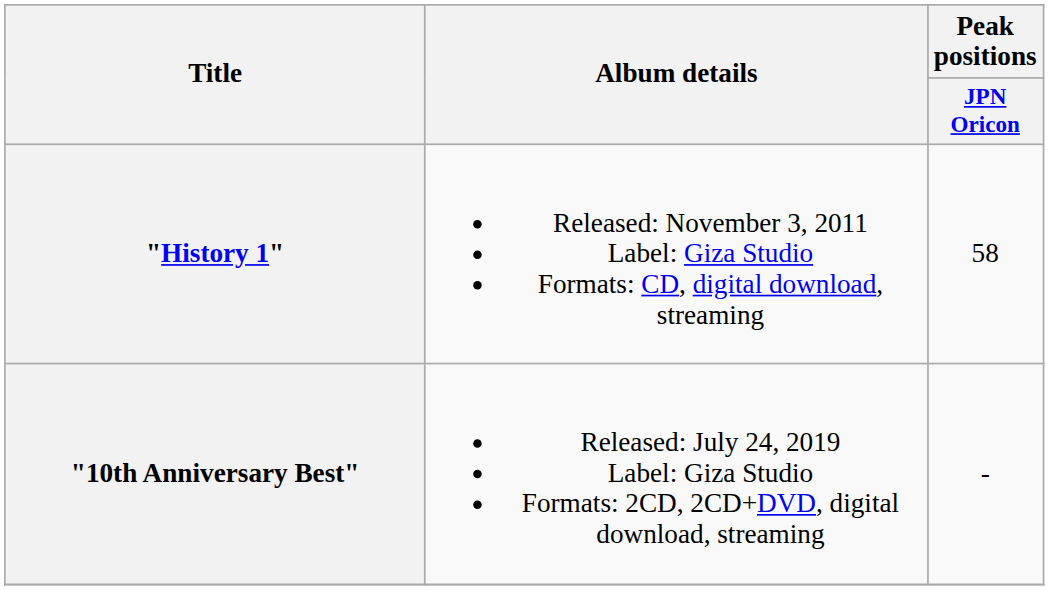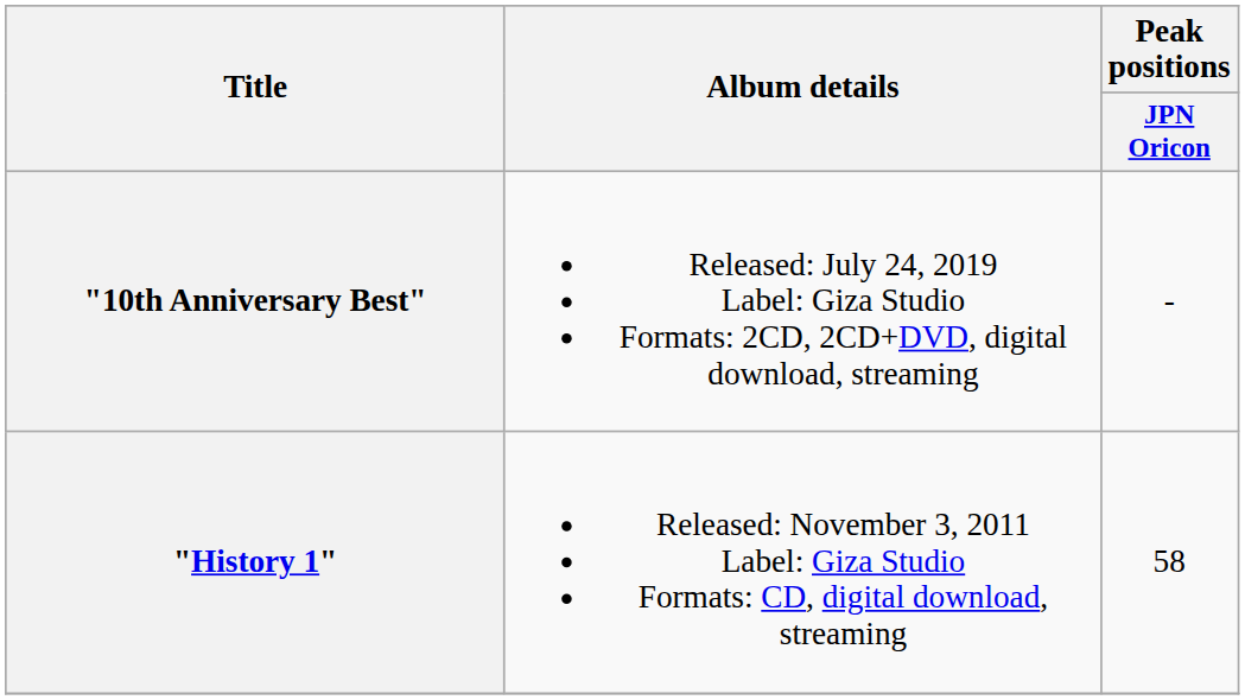rows swapped: "History 1" <-> "10th Anniversary Best"
